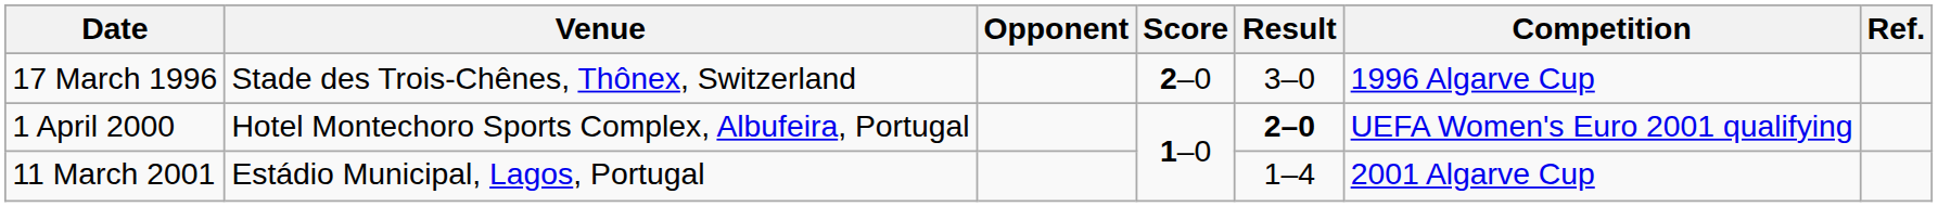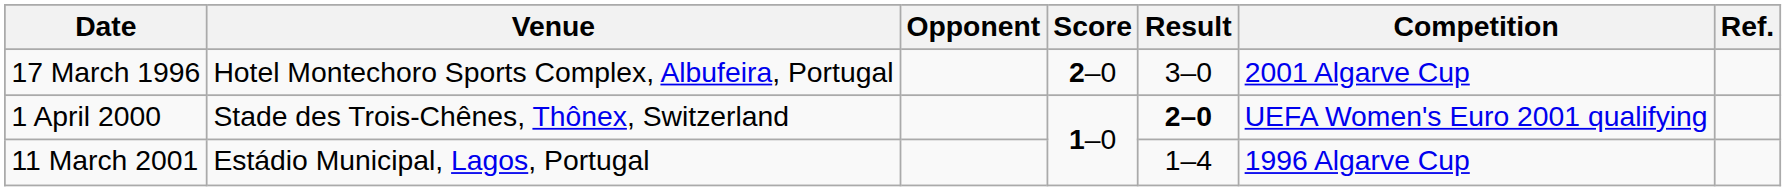17 March 1996 | Venue: Stade des Trois-Chênes, Thônex, Switzerland -> Hotel Montechoro Sports Complex, Albufeira, Portugal
17 March 1996 | Competition: 1996 Algarve Cup -> 2001 Algarve Cup
1 April 2000 | Venue: Hotel Montechoro Sports Complex, Albufeira, Portugal -> Stade des Trois-Chênes, Thônex, Switzerland
11 March 2001 | Competition: 2001 Algarve Cup -> 1996 Algarve Cup
